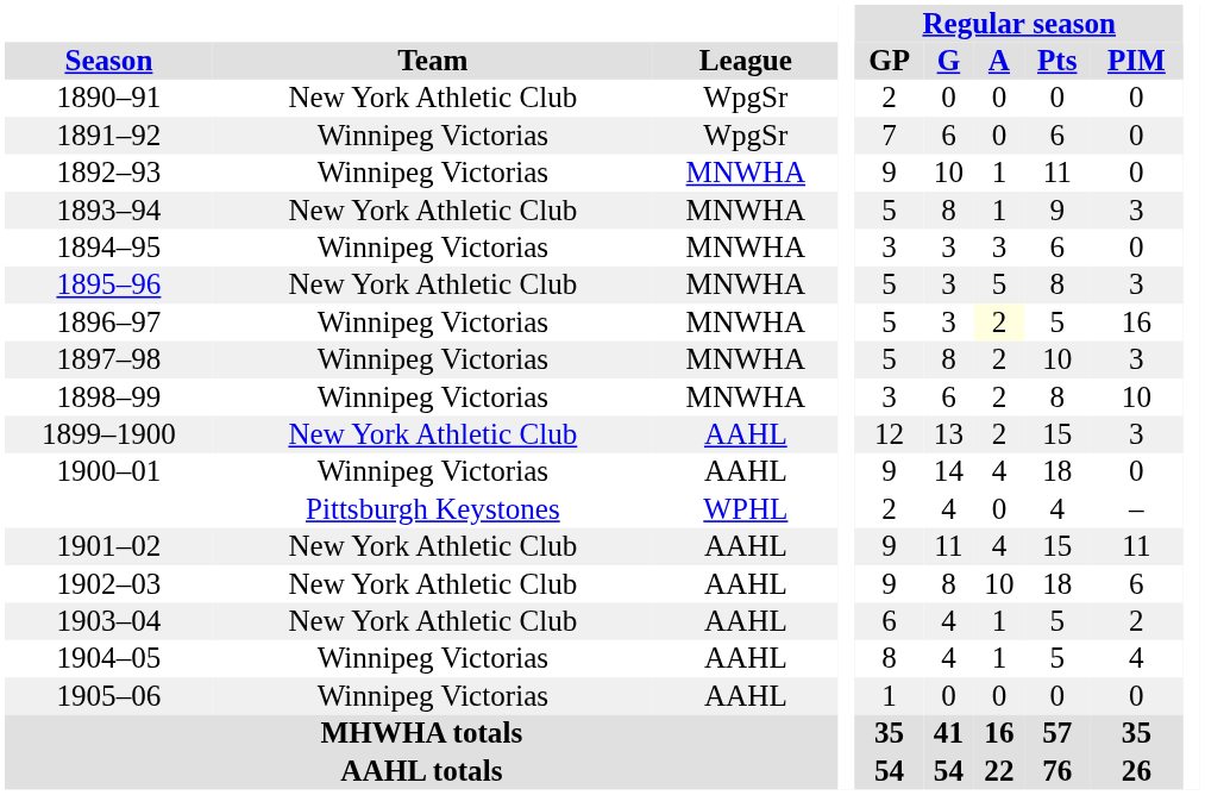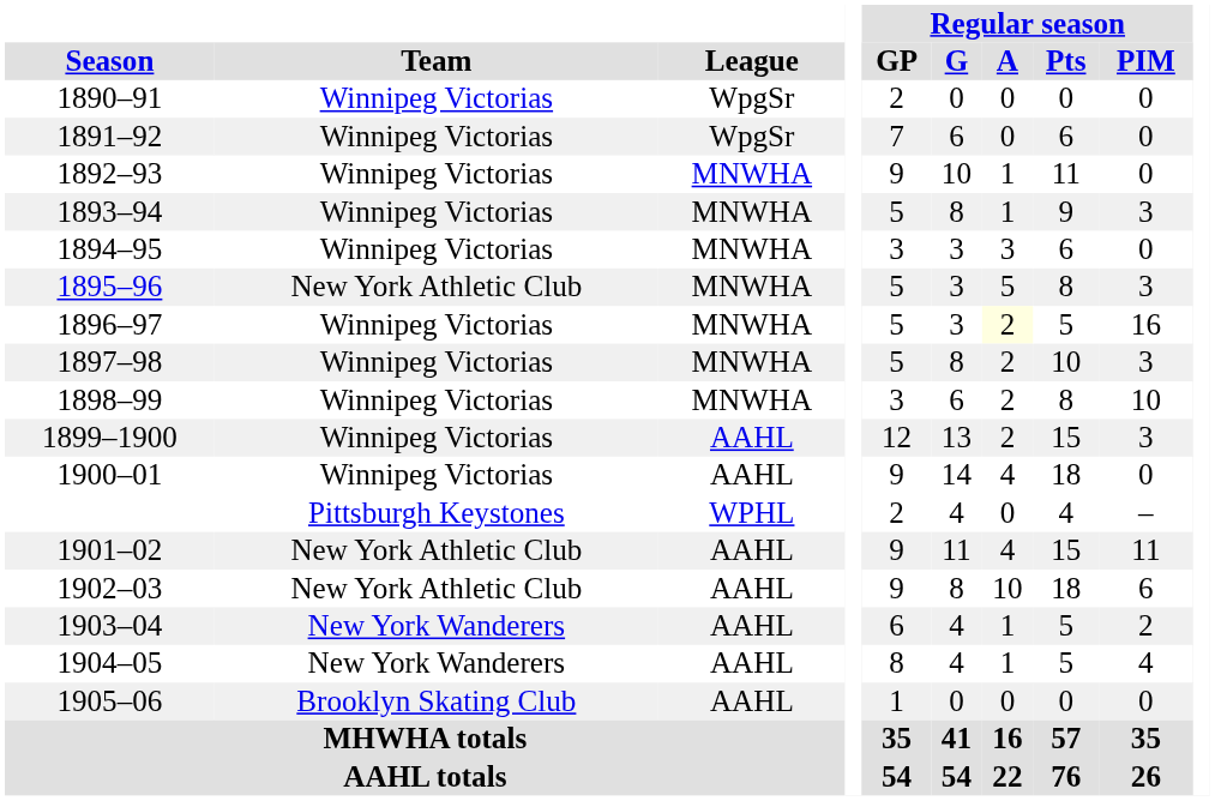1890–91 | Team: New York Athletic Club -> Winnipeg Victorias
1893–94 | Team: New York Athletic Club -> Winnipeg Victorias
1899–1900 | Team: New York Athletic Club -> Winnipeg Victorias
1903–04 | Team: New York Athletic Club -> New York Wanderers
1904–05 | Team: Winnipeg Victorias -> New York Wanderers
1905–06 | Team: Winnipeg Victorias -> Brooklyn Skating Club
